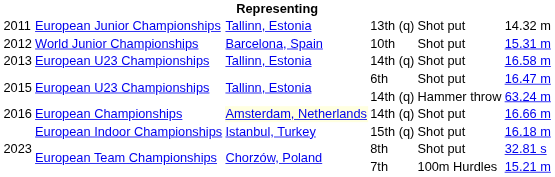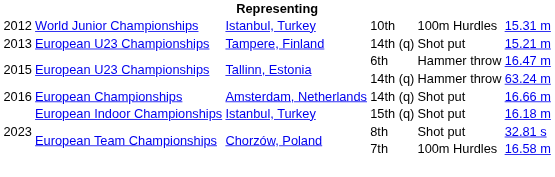- row: 2011 | European Junior Championships | Tallinn, Estonia | 13th (q) | Shot put | 14.32 m
10th | column 3: Barcelona, Spain -> Istanbul, Turkey
10th | column 5: Shot put -> 100m Hurdles
2013 / 14th (q) | column 3: Tallinn, Estonia -> Tampere, Finland
2013 / 14th (q) | column 6: 16.58 m -> 15.21 m
6th | column 5: Shot put -> Hammer throw
2016 / 14th (q) | column 3: lightyellow background -> no background
7th | column 6: 15.21 m -> 16.58 m
